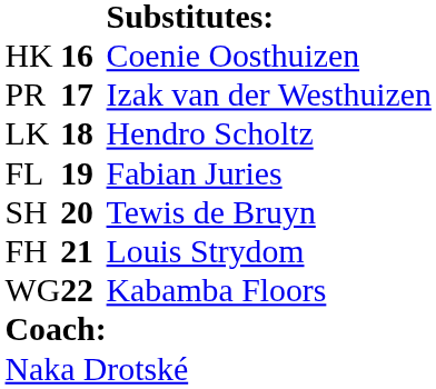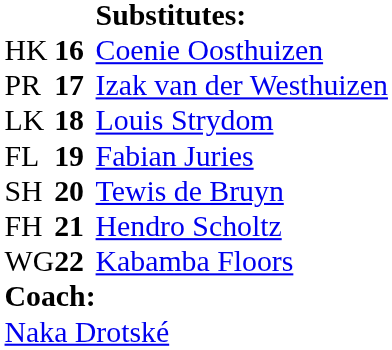LK | column 3: Hendro Scholtz -> Louis Strydom
FH | column 3: Louis Strydom -> Hendro Scholtz
